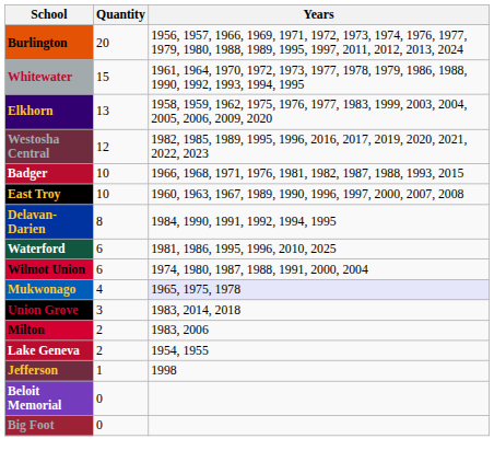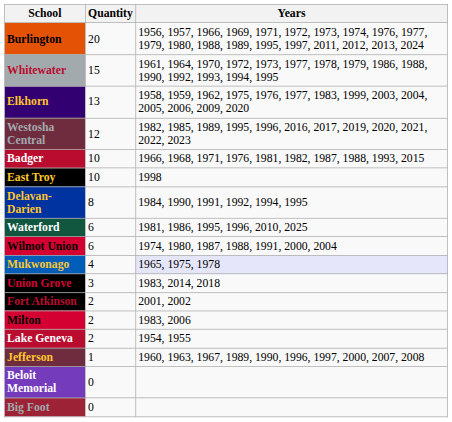East Troy | Years: 1960, 1963, 1967, 1989, 1990, 1996, 1997, 2000, 2007, 2008 -> 1998
+ row: Fort Atkinson | 2 | 2001, 2002
Jefferson | Years: 1998 -> 1960, 1963, 1967, 1989, 1990, 1996, 1997, 2000, 2007, 2008
